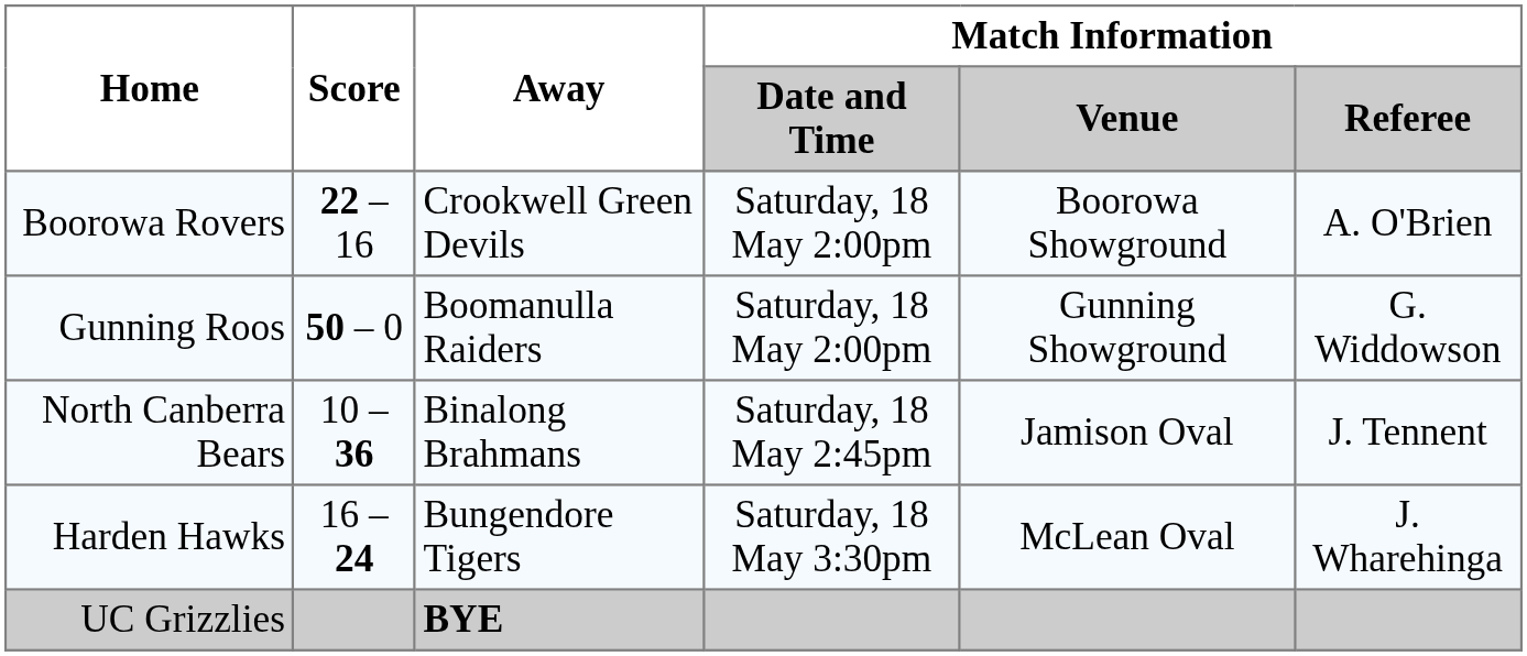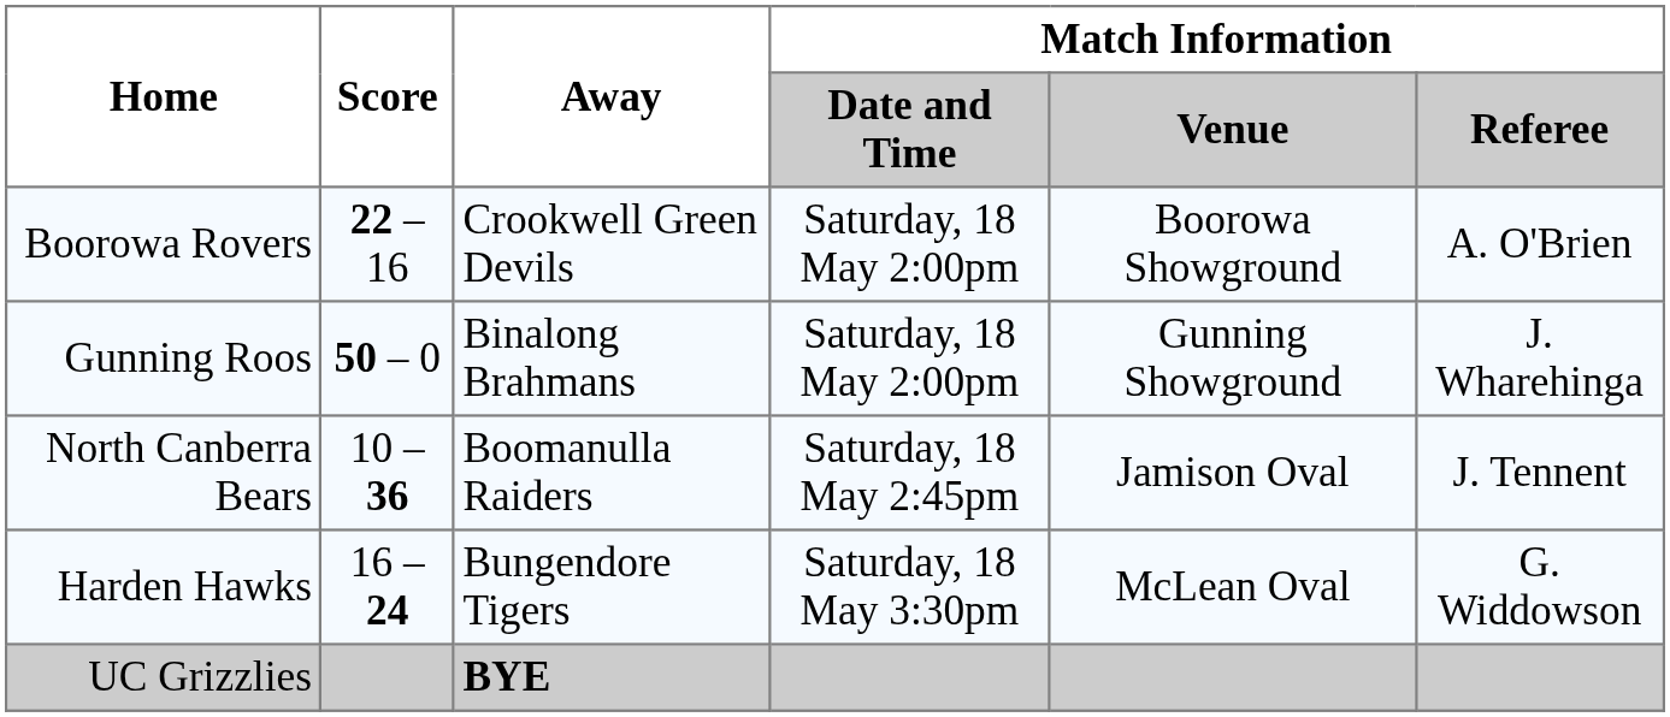Gunning Roos | Away: Boomanulla Raiders -> Binalong Brahmans
Gunning Roos | Match Information / Referee: G. Widdowson -> J. Wharehinga
North Canberra Bears | Away: Binalong Brahmans -> Boomanulla Raiders
Harden Hawks | Match Information / Referee: J. Wharehinga -> G. Widdowson
